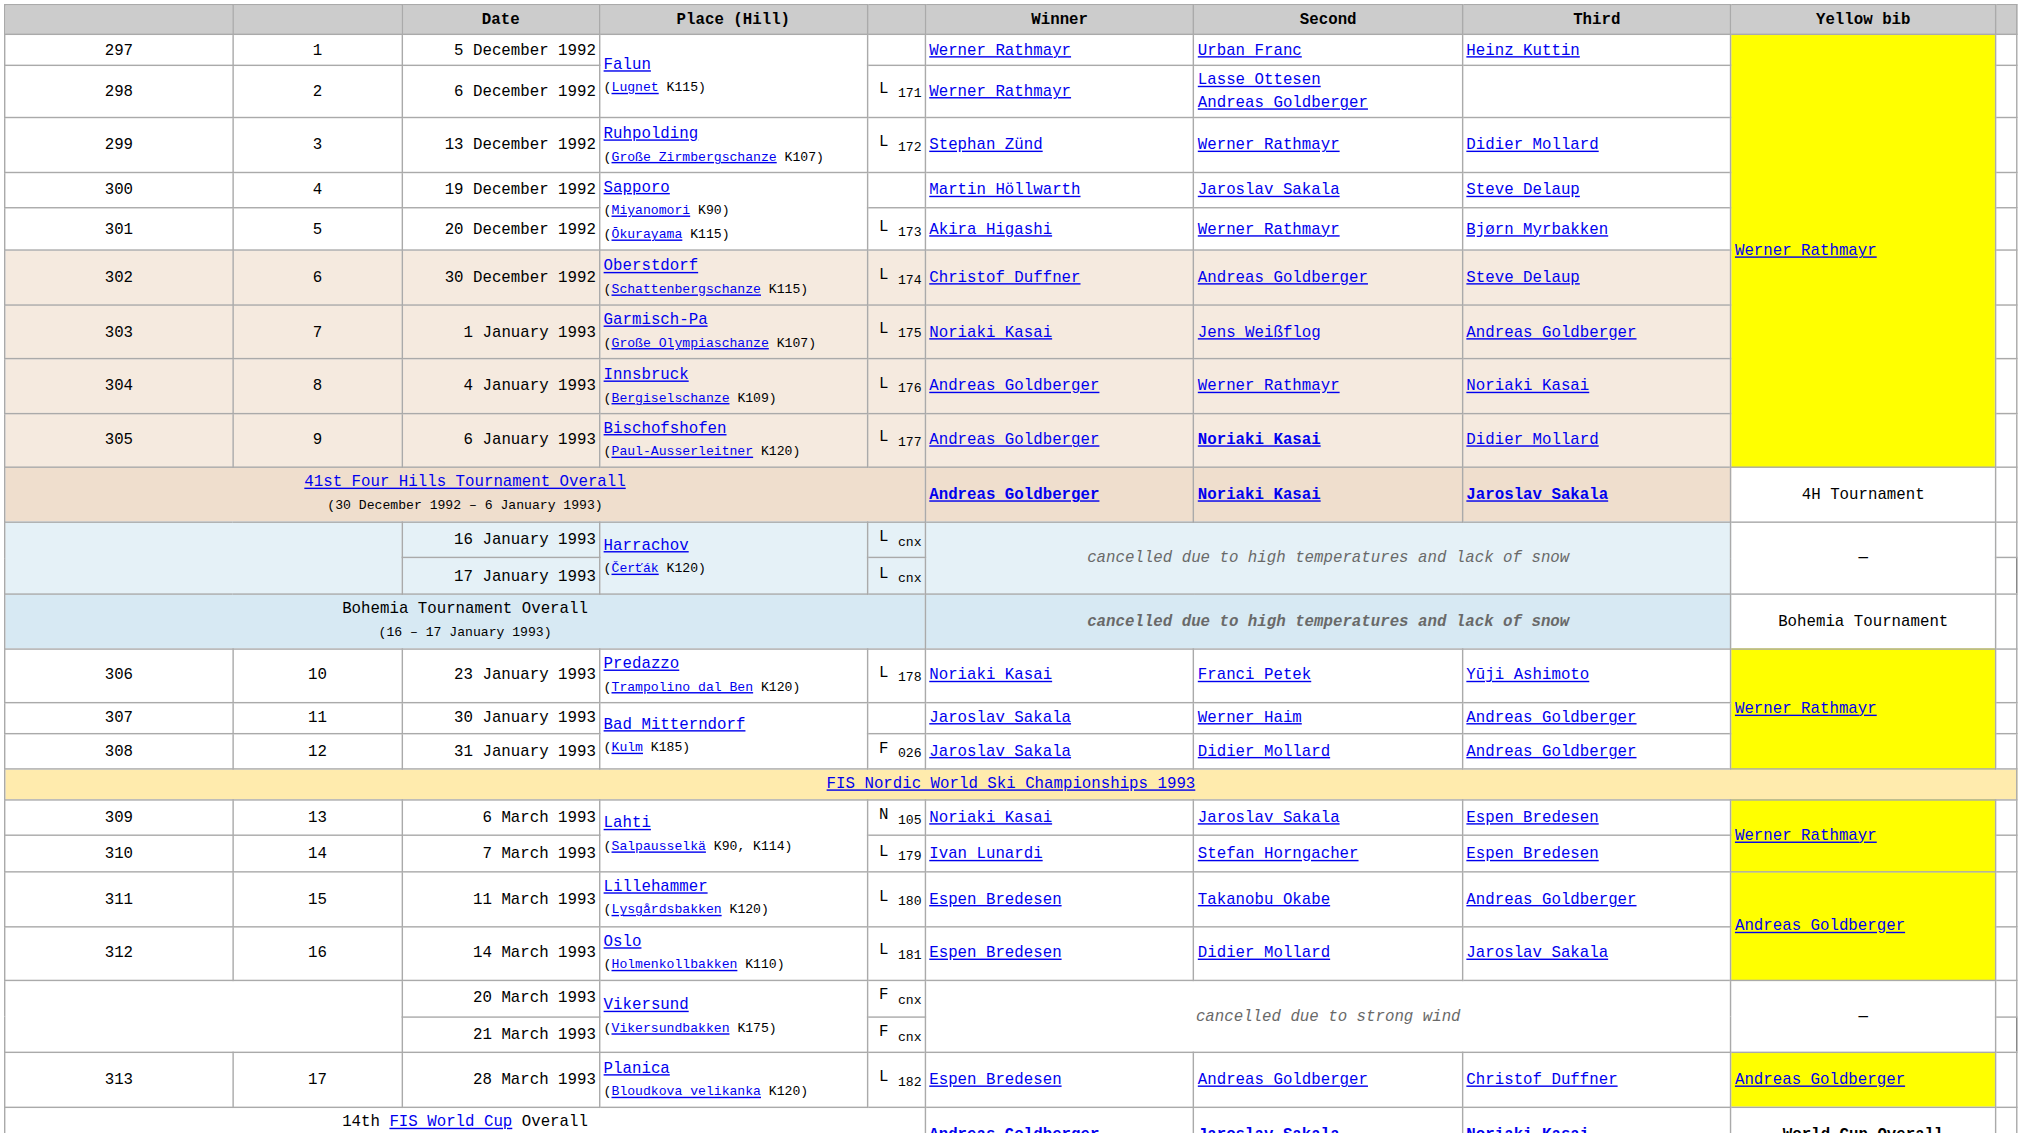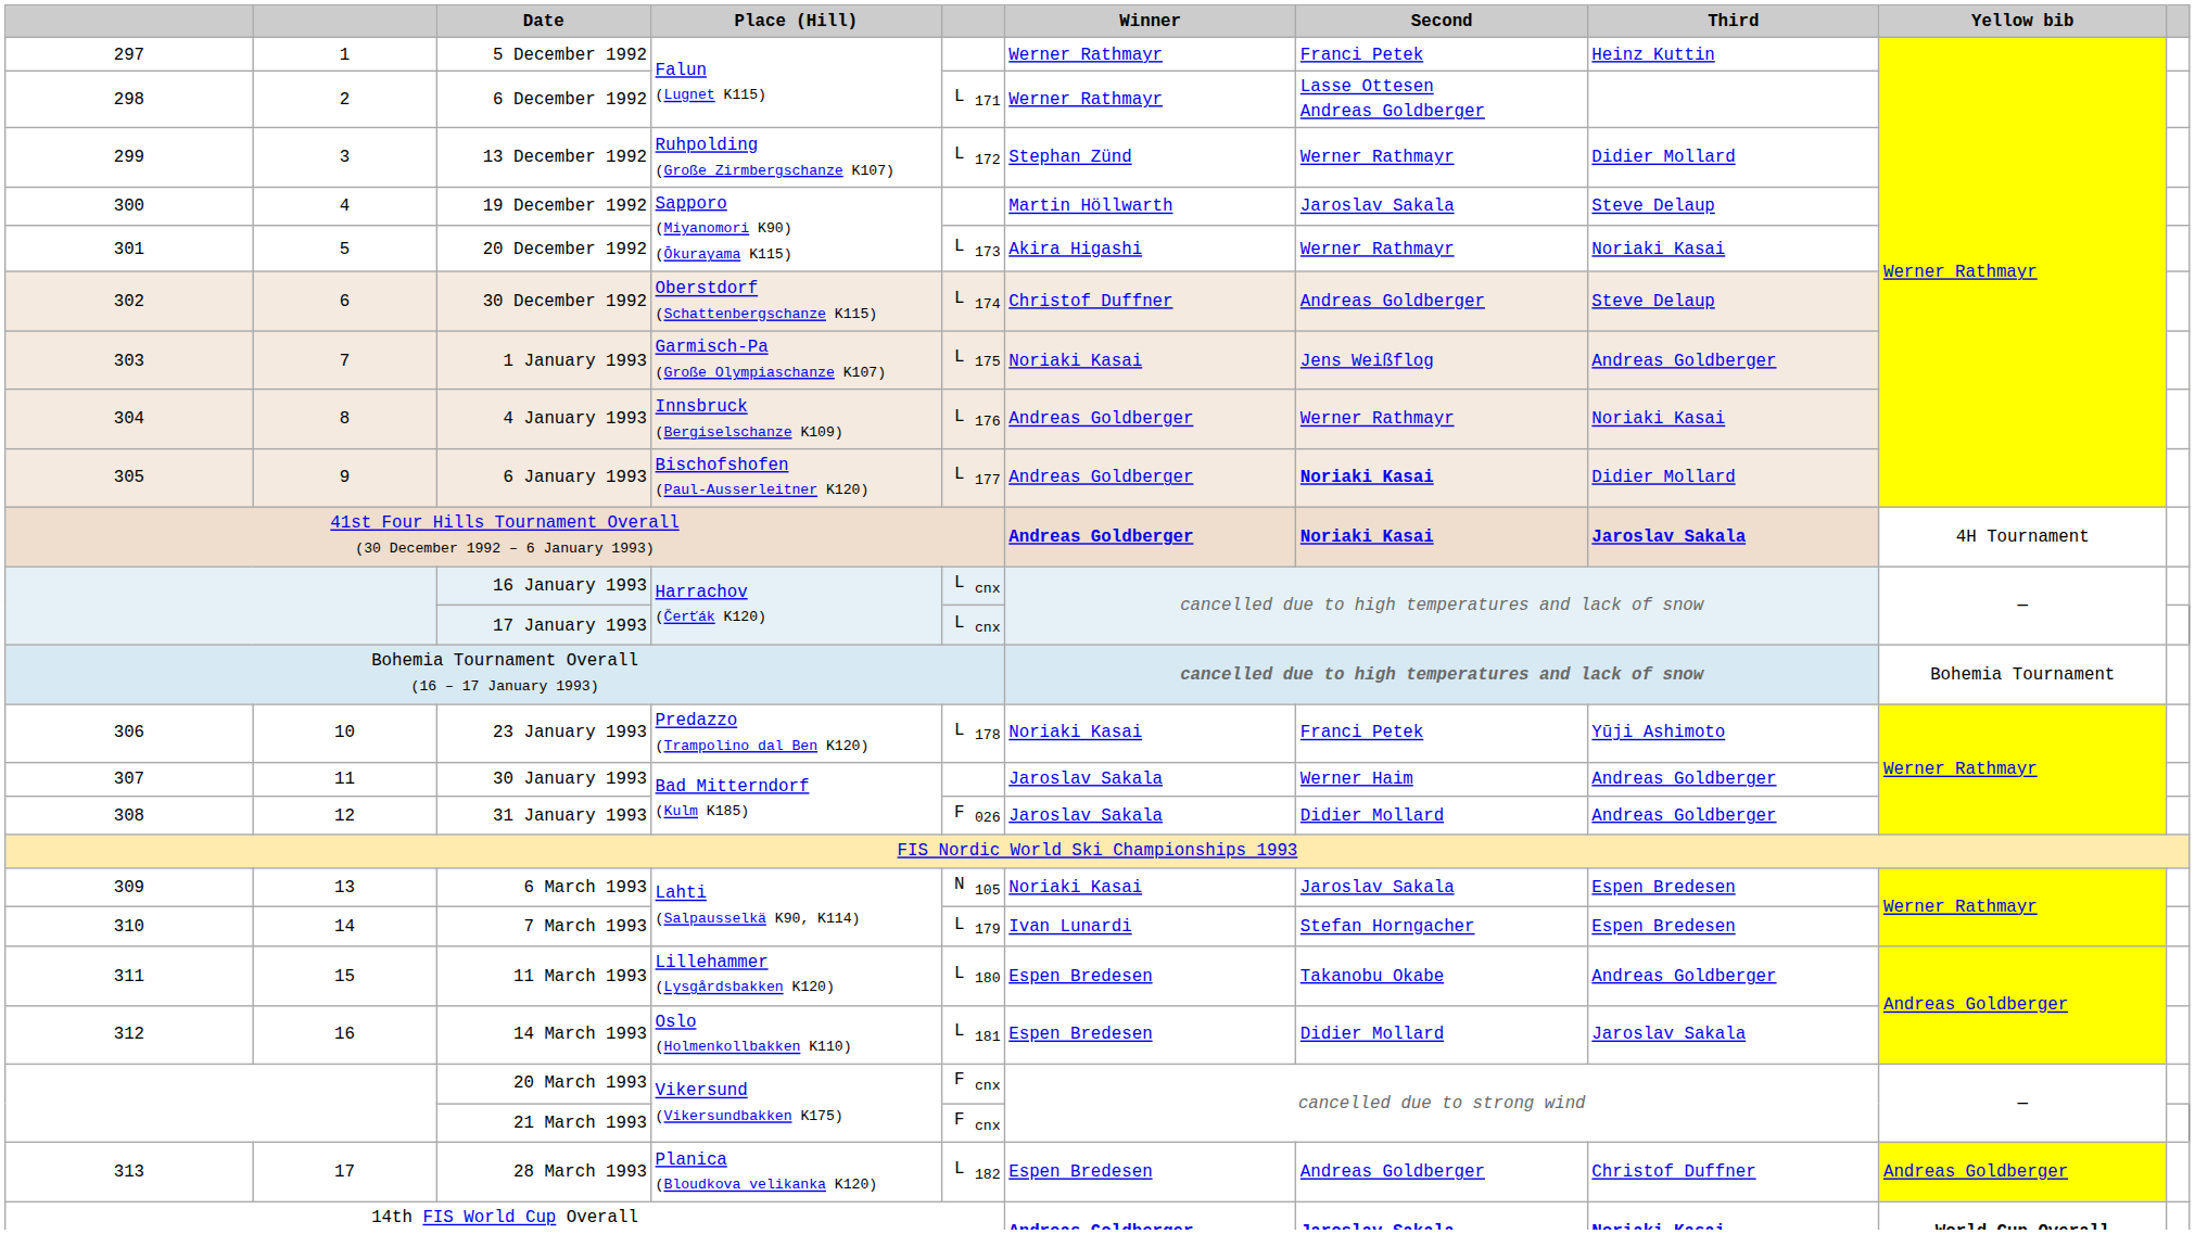5 December 1992 | Second: Urban Franc -> Franci Petek
20 December 1992 | Third: Bjørn Myrbakken -> Noriaki Kasai
